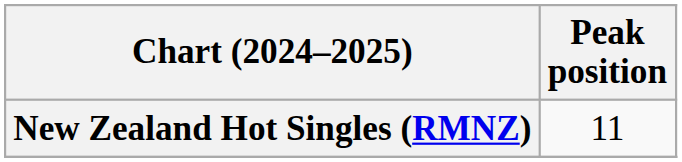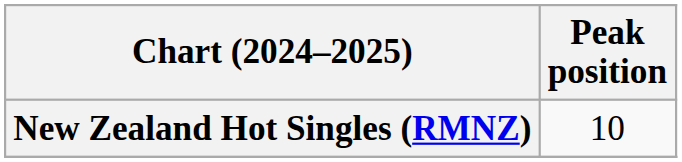New Zealand Hot Singles (RMNZ) | Peak position: 11 -> 10
